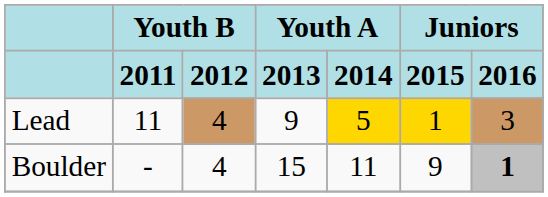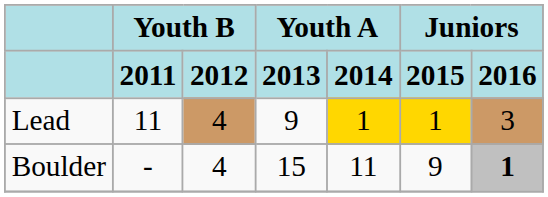Lead | Youth A / 2014: 5 -> 1
